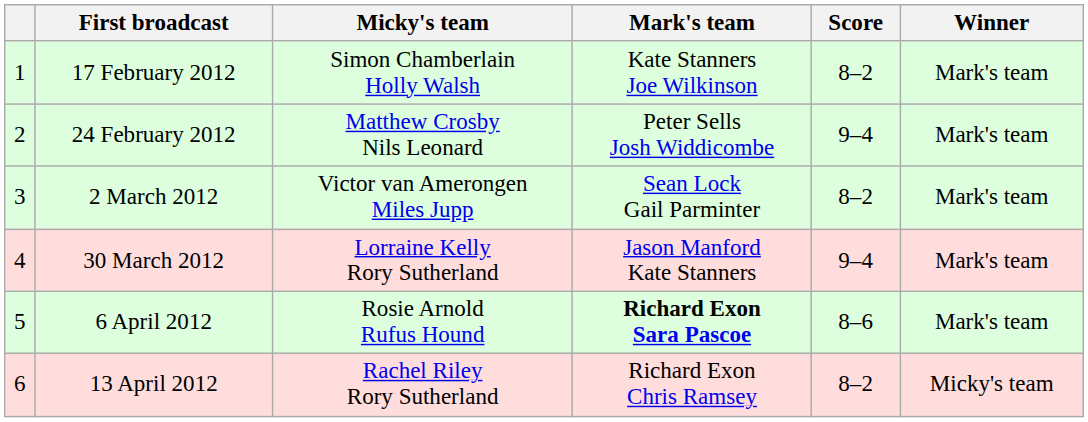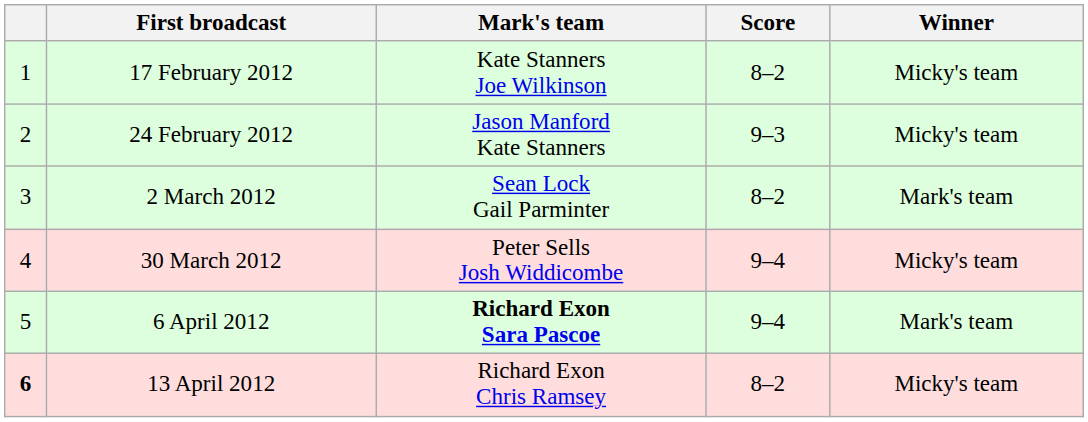- column: Micky's team | Simon Chamberlain Holly Walsh | Matthew Crosby Nils Leonard | Victor van Amerongen Miles Jupp | Lorraine Kelly Rory Sutherland | Rosie Arnold Rufus Hound | Rachel Riley Rory Sutherland
17 February 2012 | Winner: Mark's team -> Micky's team
24 February 2012 | Mark's team: Peter Sells Josh Widdicombe -> Jason Manford Kate Stanners
24 February 2012 | Score: 9–4 -> 9–3
24 February 2012 | Winner: Mark's team -> Micky's team
30 March 2012 | Mark's team: Jason Manford Kate Stanners -> Peter Sells Josh Widdicombe
30 March 2012 | Winner: Mark's team -> Micky's team
6 April 2012 | Score: 8–6 -> 9–4
13 April 2012 | column 1: normal -> bold
